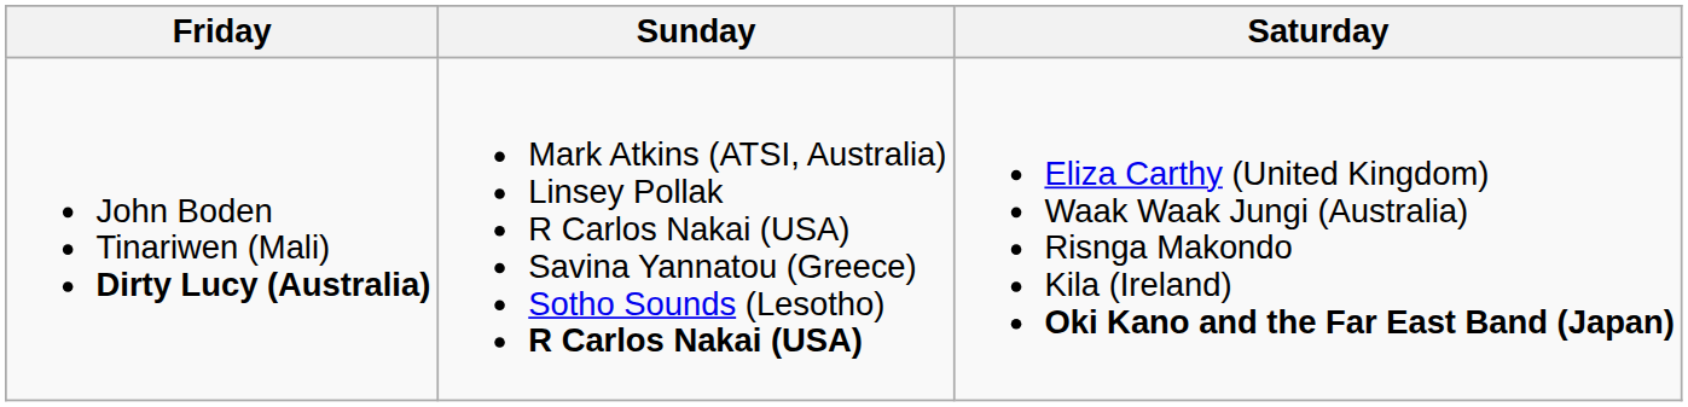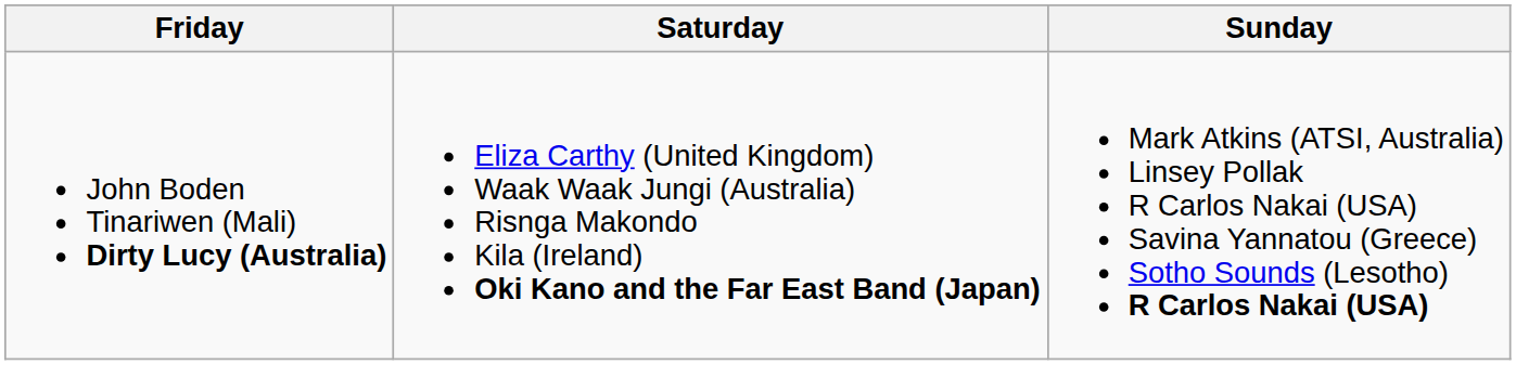columns swapped: Saturday <-> Sunday
